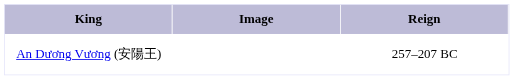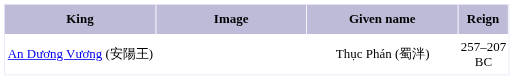+ column: Given name | Thục Phán (蜀泮)
